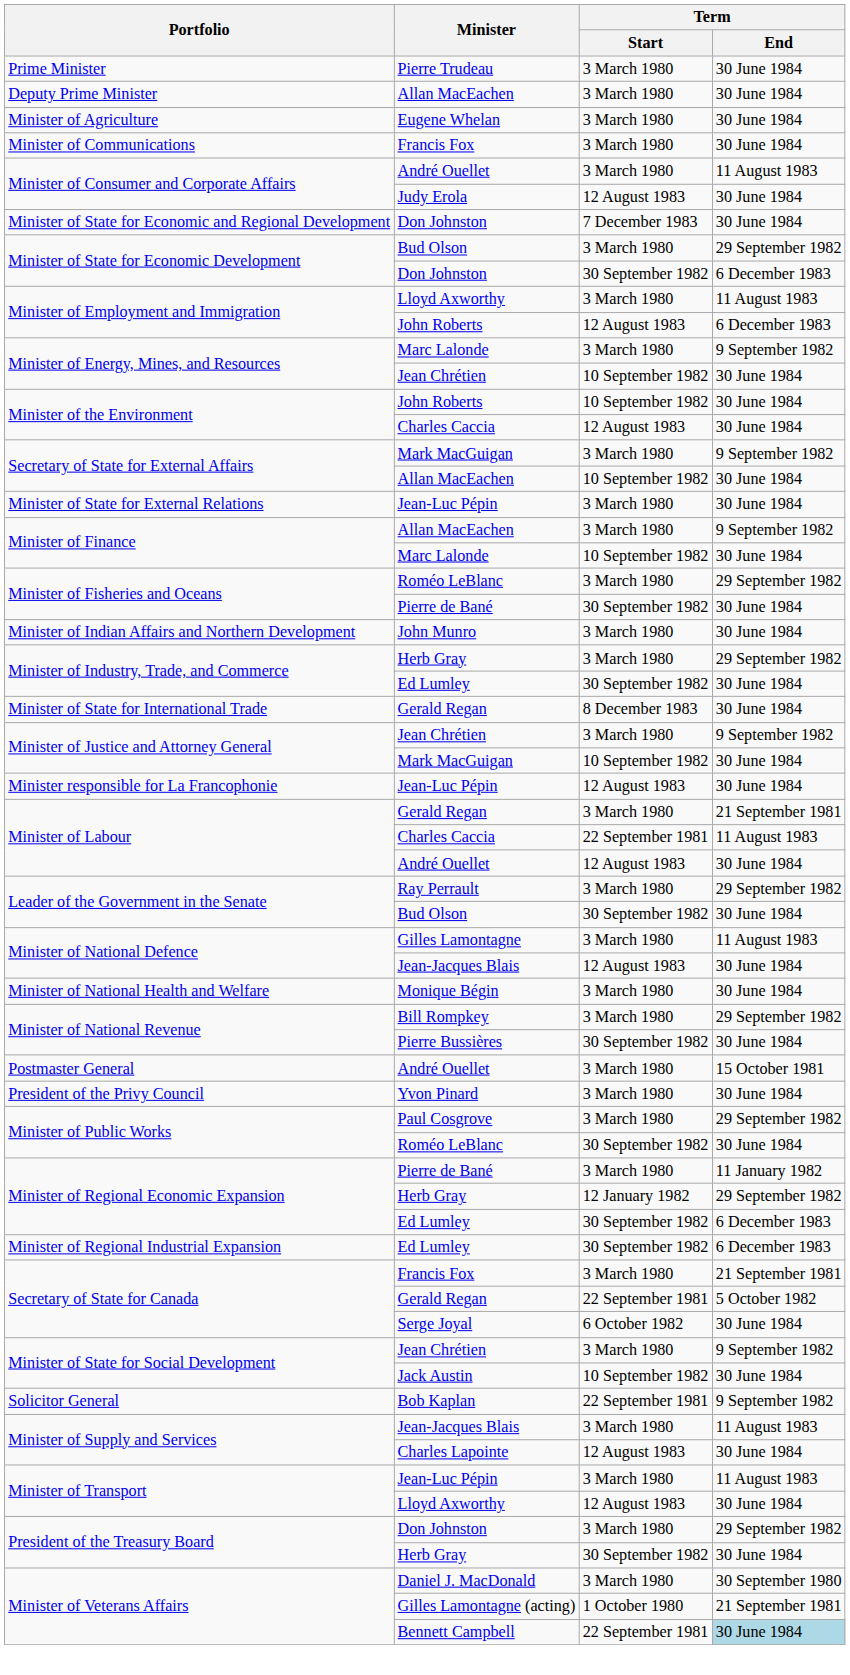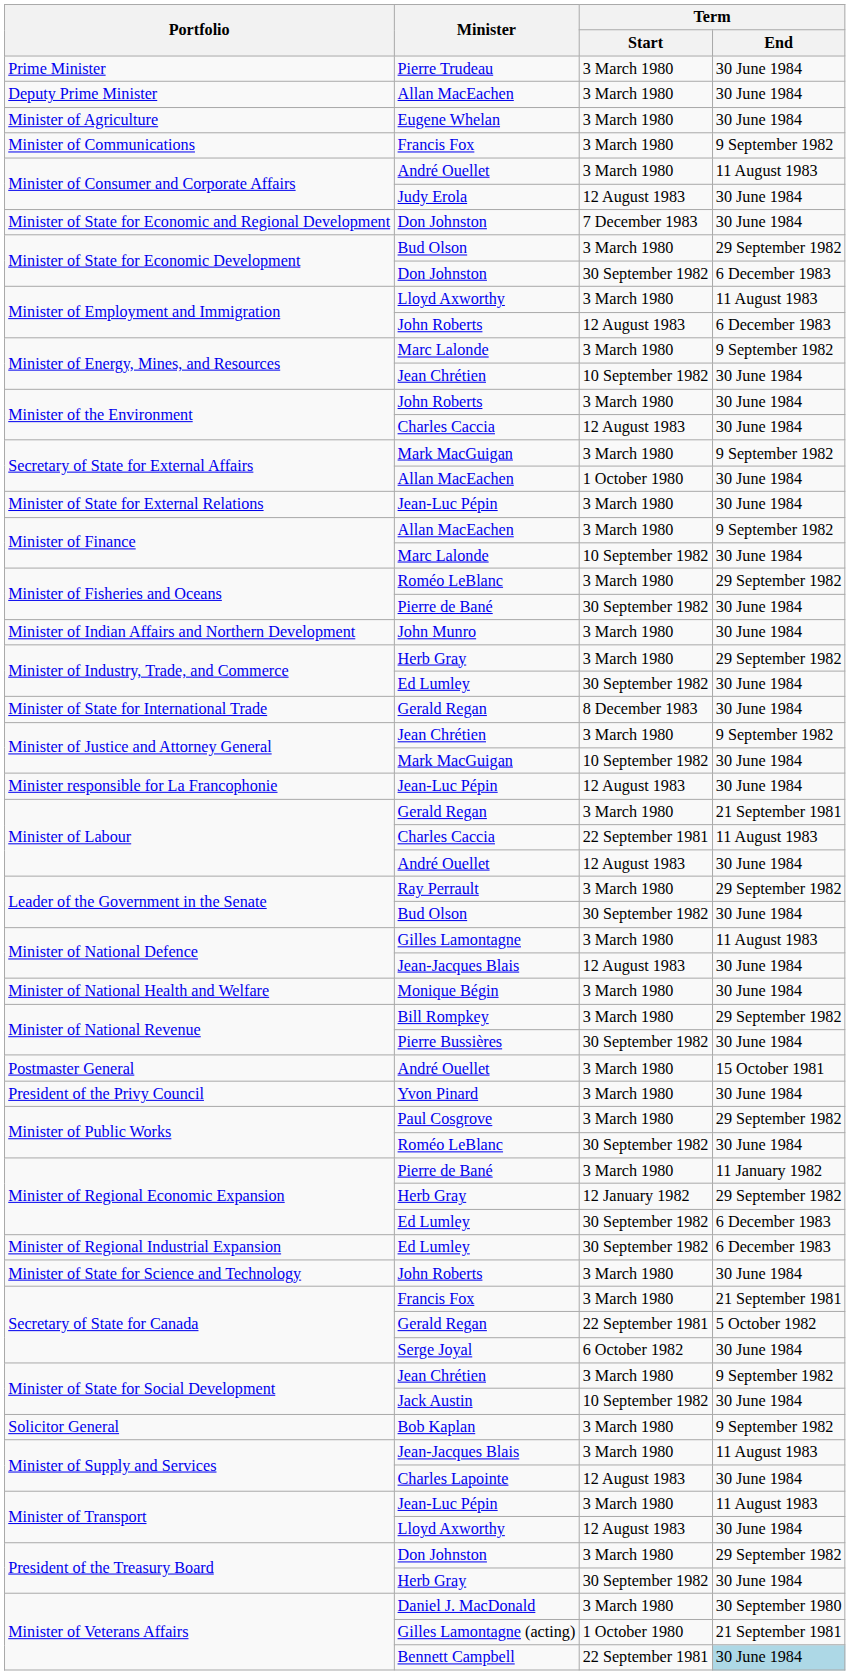Minister of Communications | Term / End: 30 June 1984 -> 9 September 1982
Minister of the Environment / John Roberts | Term / Start: 10 September 1982 -> 3 March 1980
Secretary of State for External Affairs / Allan MacEachen | Term / Start: 10 September 1982 -> 1 October 1980
+ row: Minister of State for Science and Technology | John Roberts | 3 March 1980 | 30 June 1984
Solicitor General | Term / Start: 22 September 1981 -> 3 March 1980
